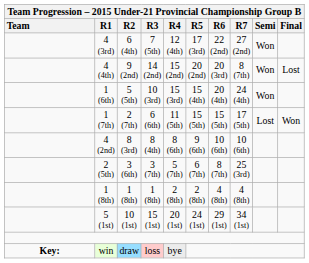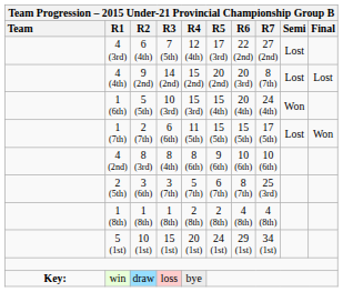4 (3rd) | column 9: Won -> Lost
4 (4th) | column 9: Won -> Lost
